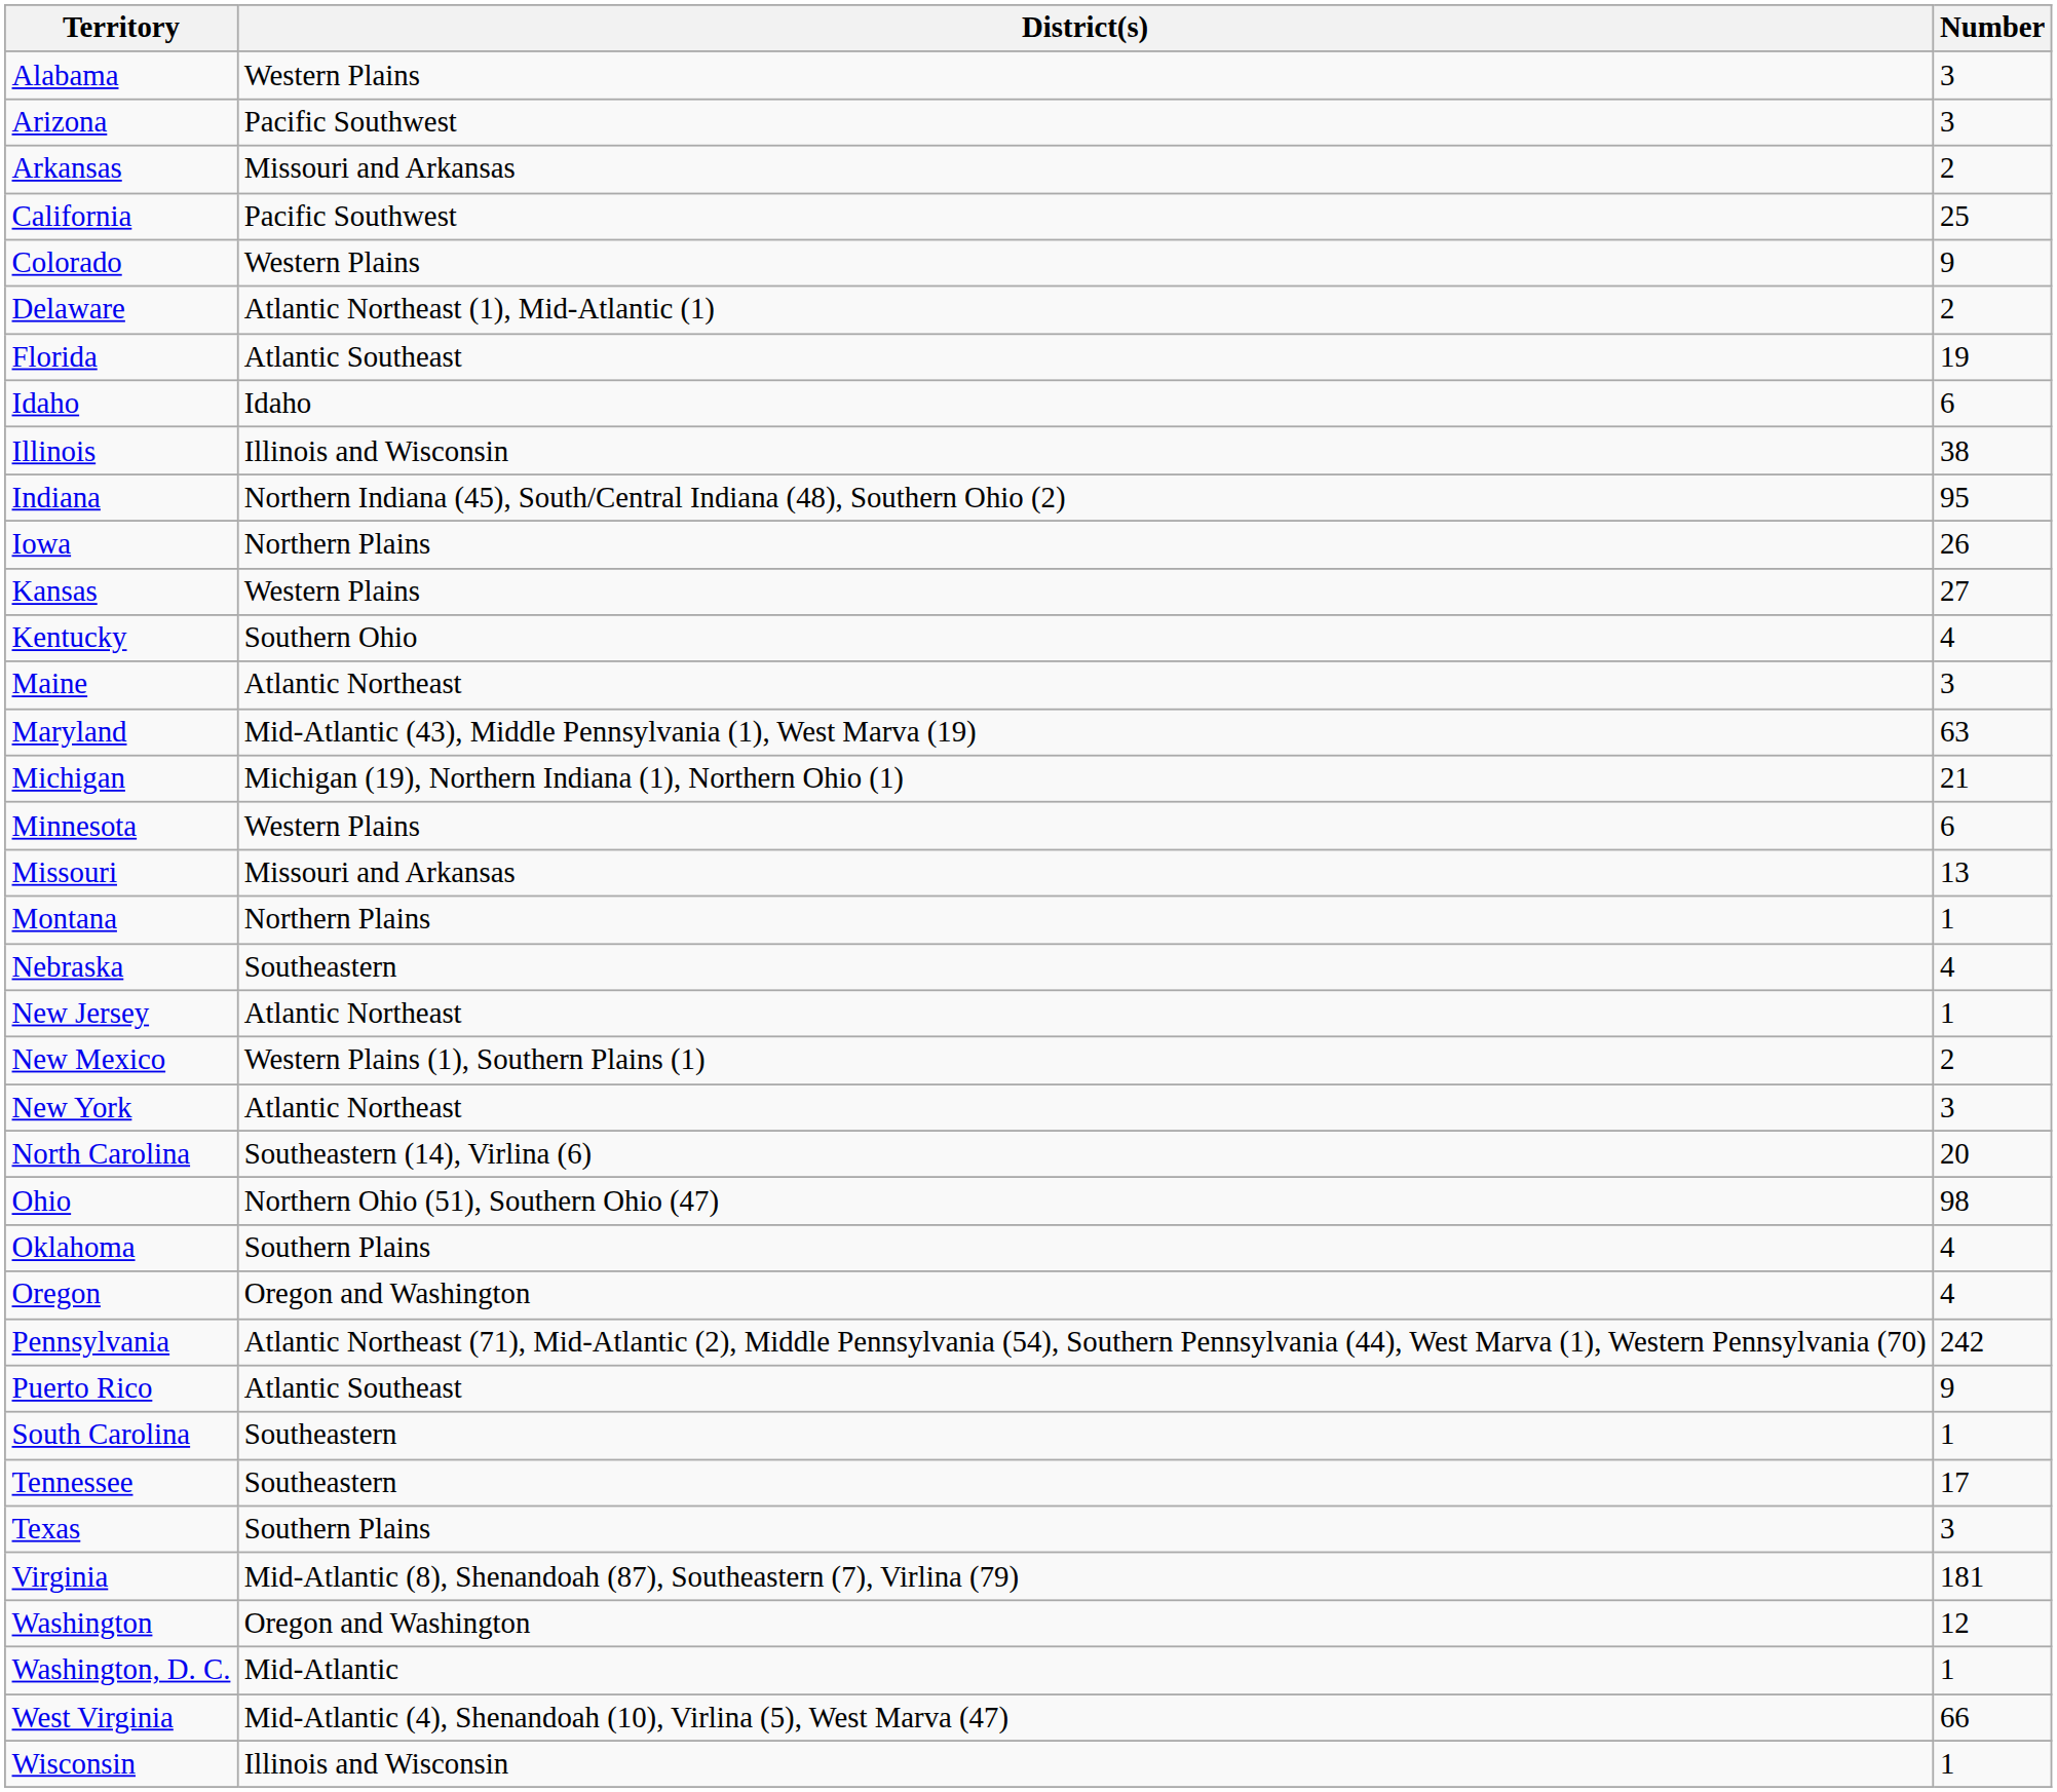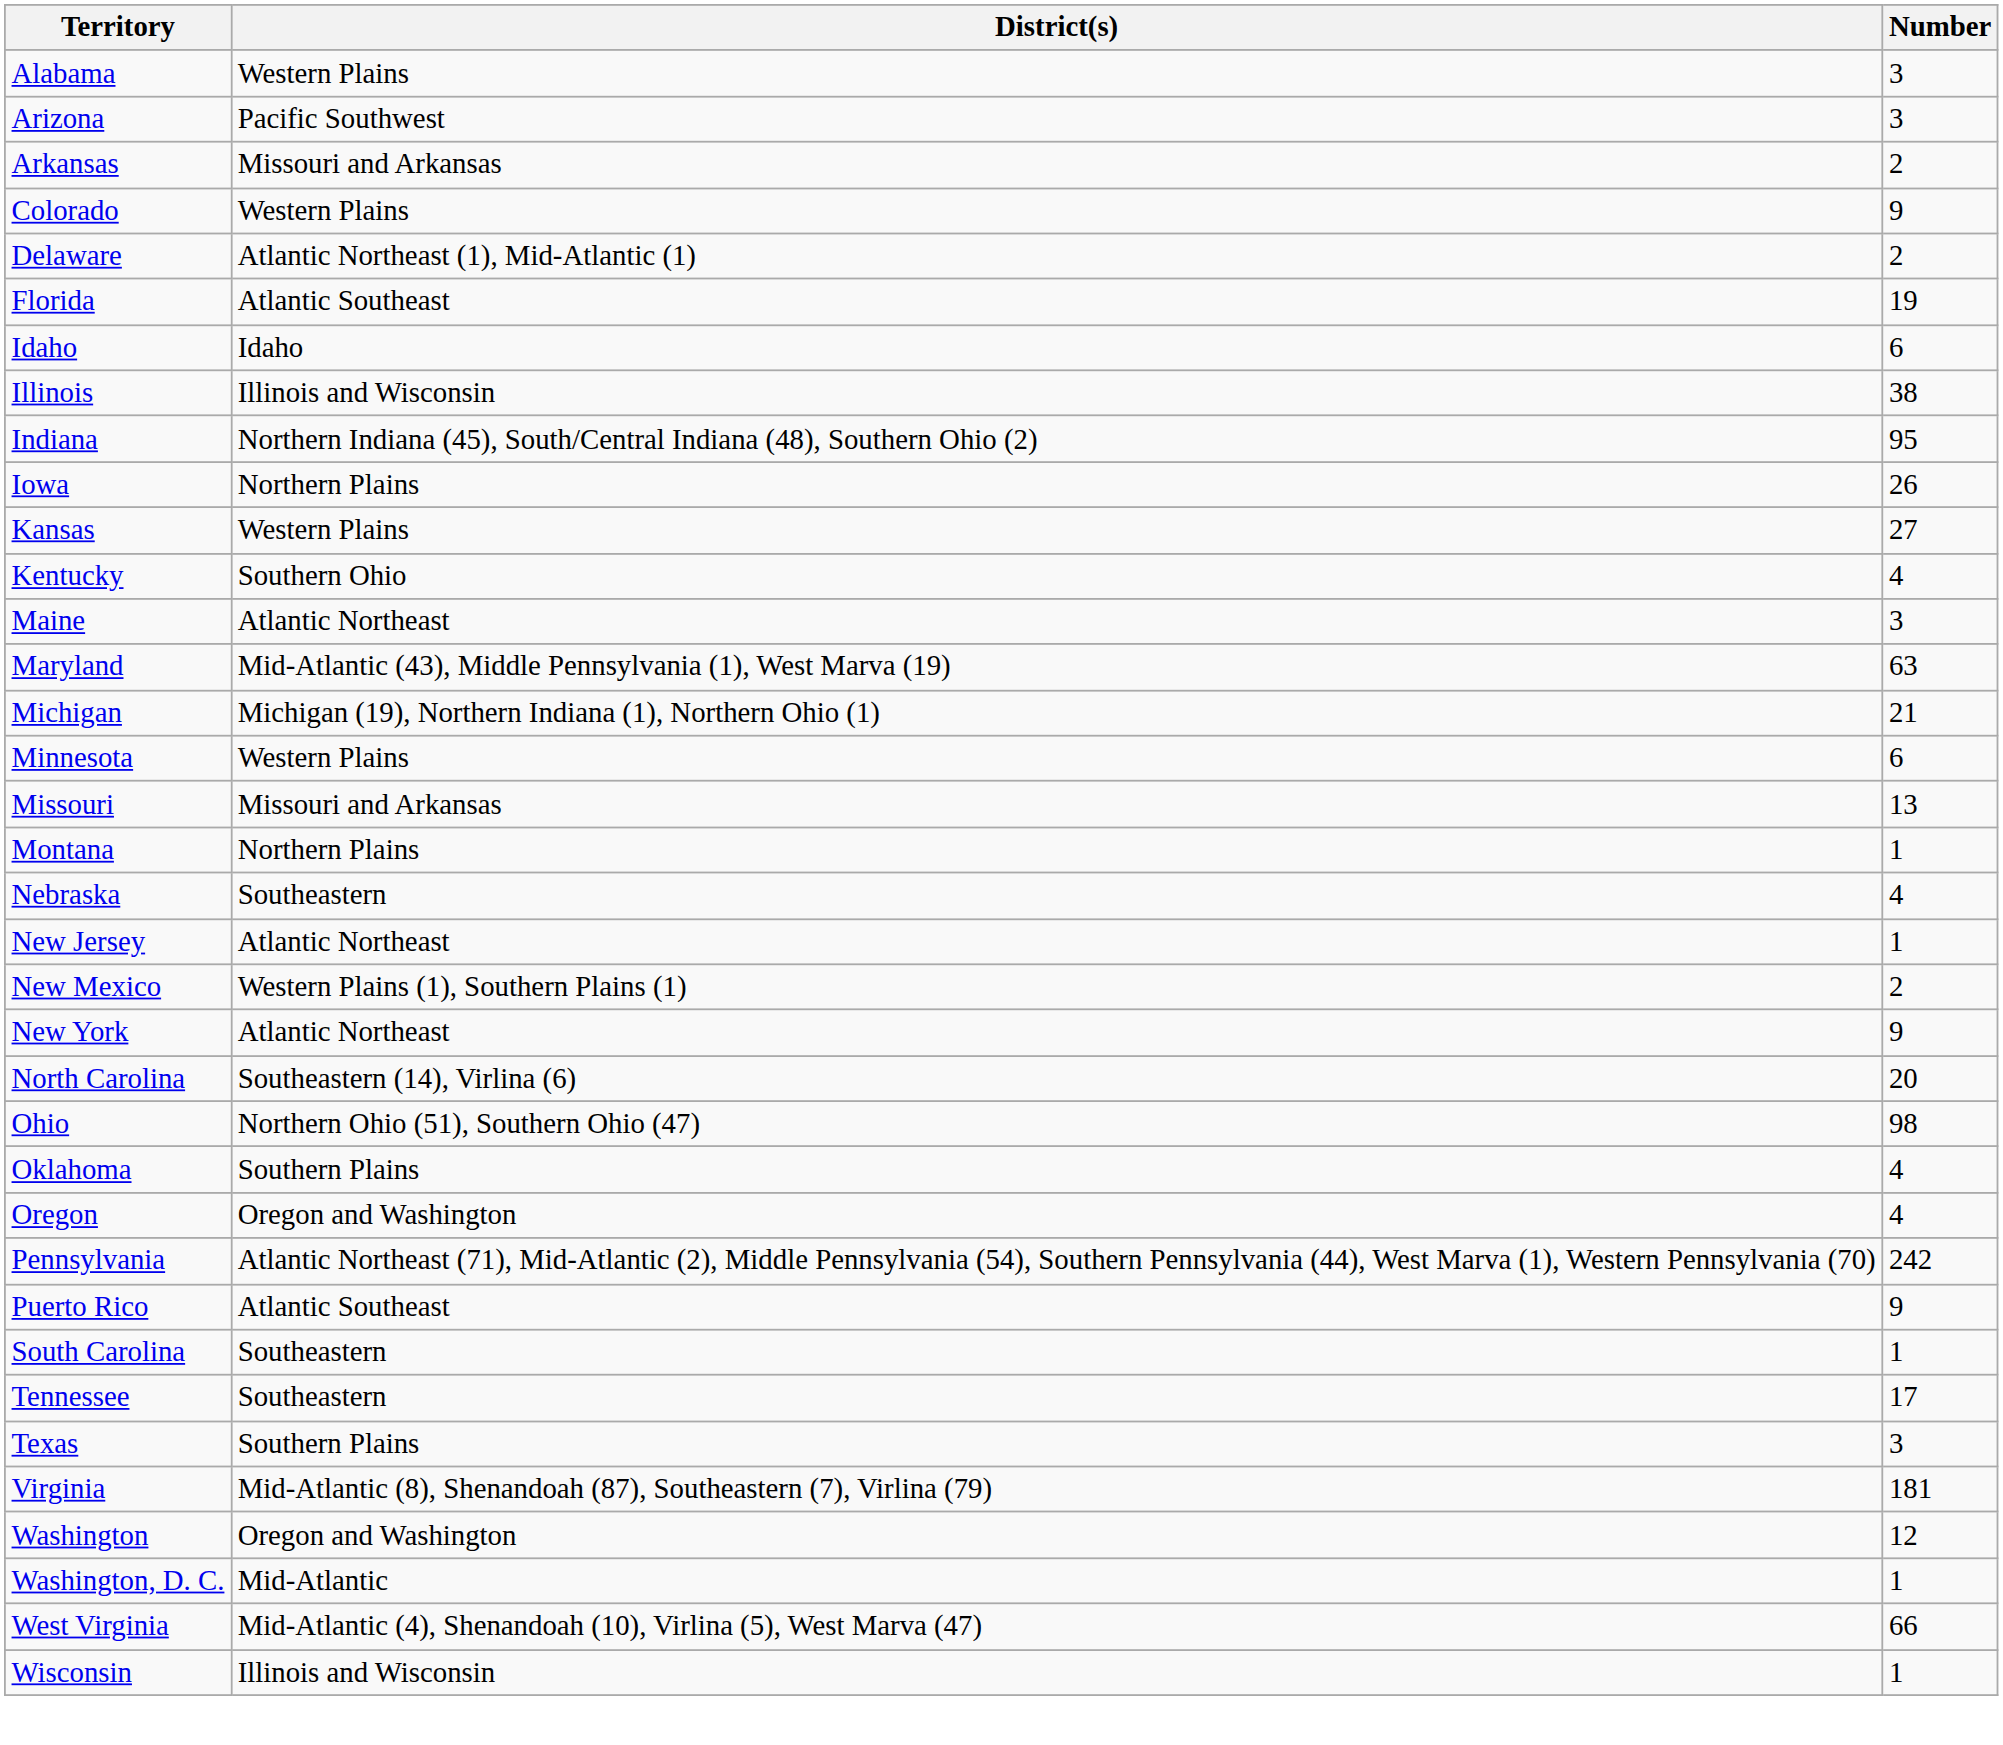- row: California | Pacific Southwest | 25
New York | Number: 3 -> 9
